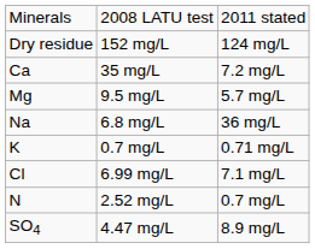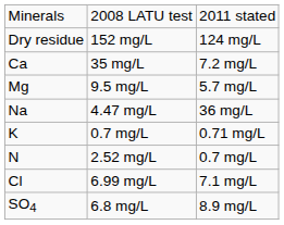Na | column 2: 6.8 mg/L -> 4.47 mg/L
rows swapped: Cl <-> N
SO4 | column 2: 4.47 mg/L -> 6.8 mg/L
